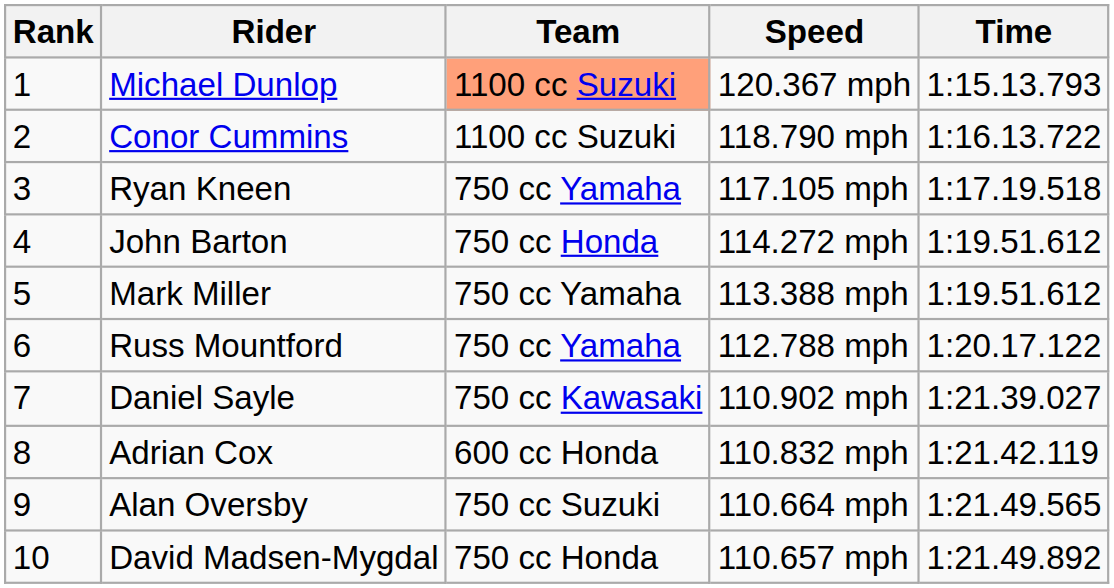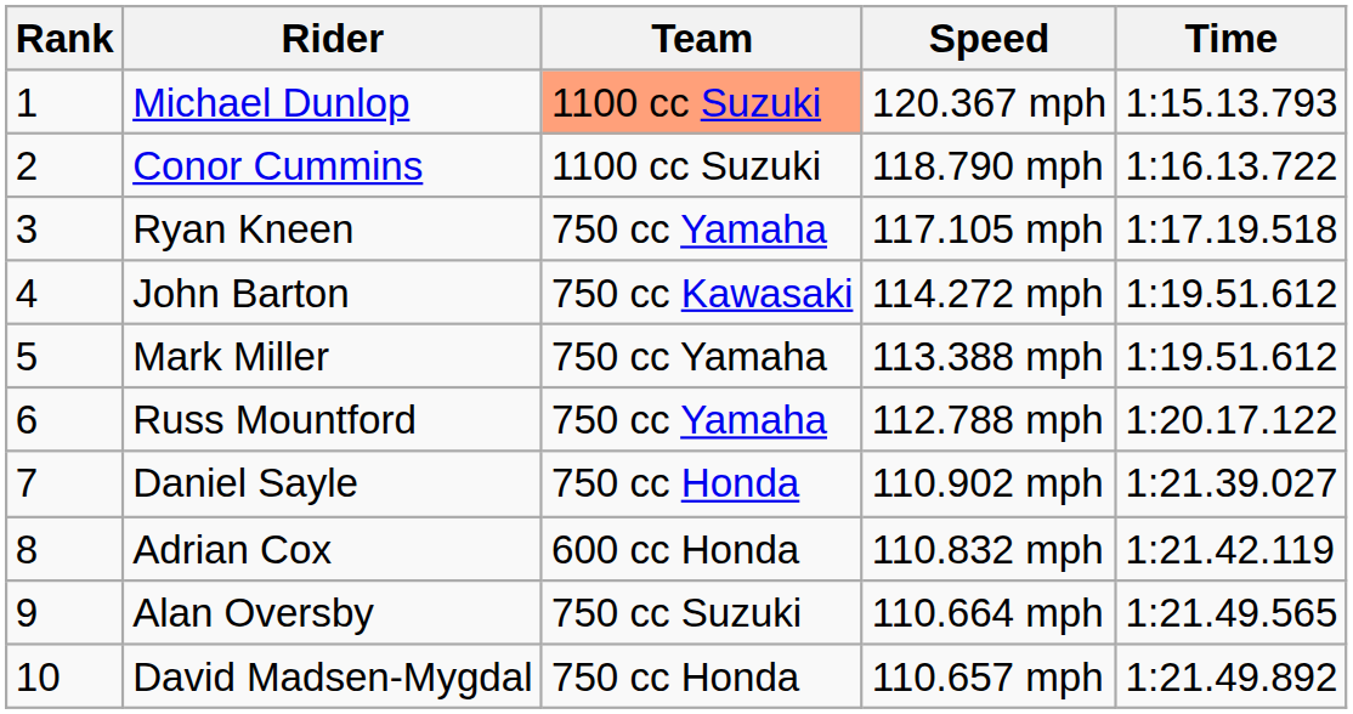John Barton | Team: 750 cc Honda -> 750 cc Kawasaki
Daniel Sayle | Team: 750 cc Kawasaki -> 750 cc Honda
